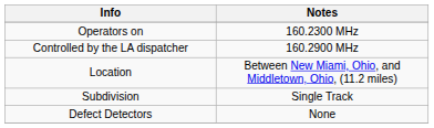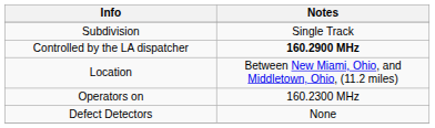rows swapped: Operators on <-> Subdivision
Controlled by the LA dispatcher | Notes: normal -> bold
